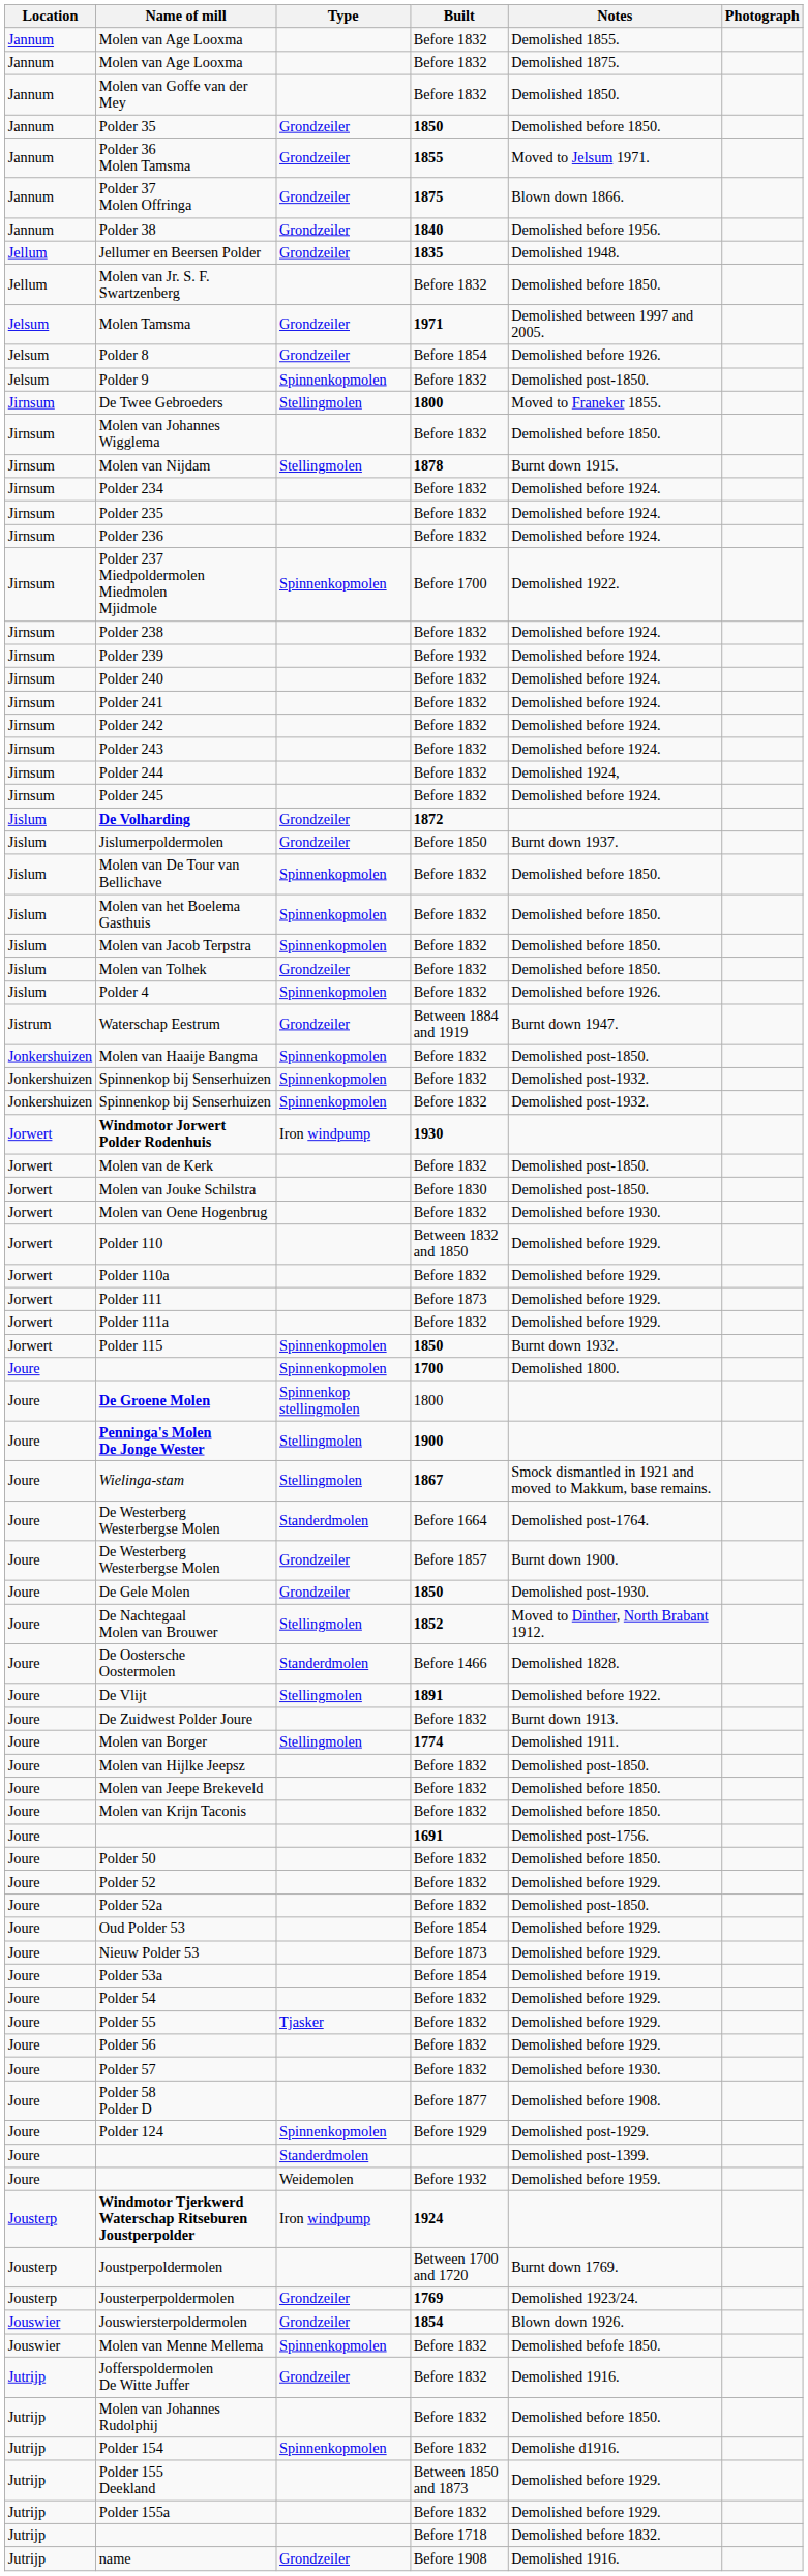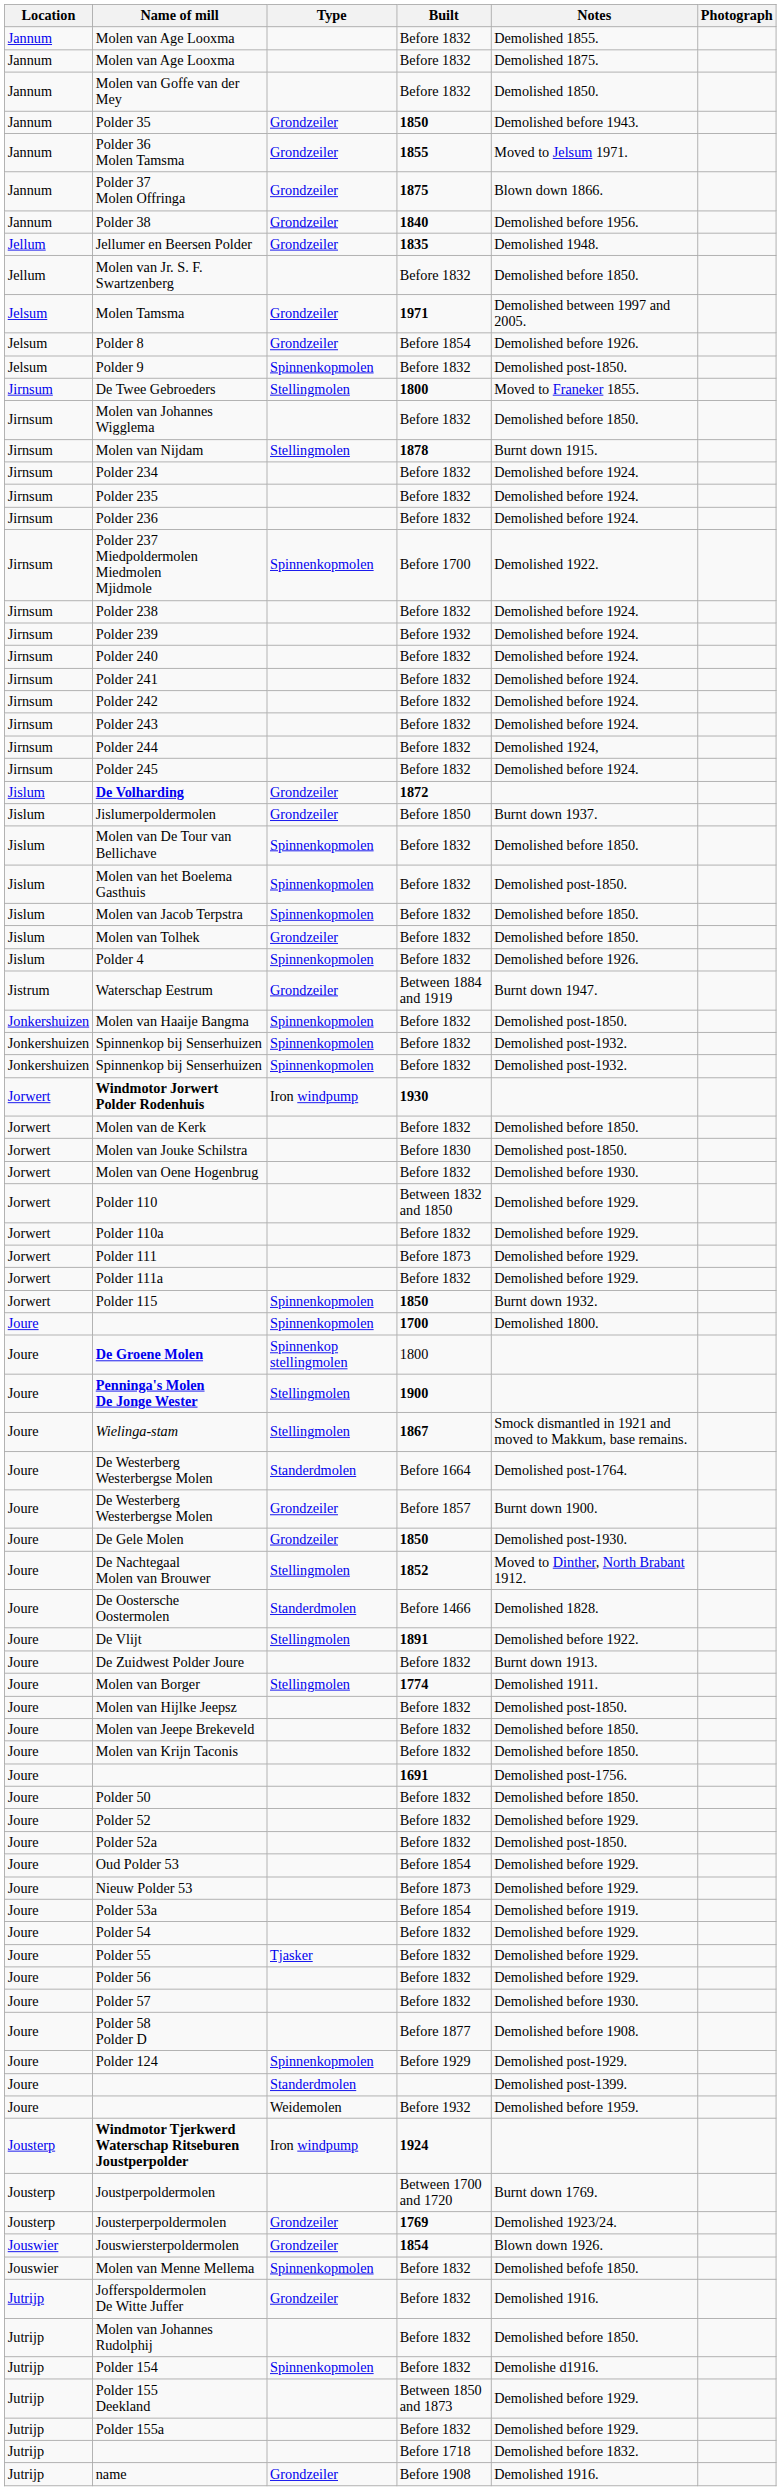Polder 35 | Notes: Demolished before 1850. -> Demolished before 1943.
Molen van het Boelema Gasthuis | Notes: Demolished before 1850. -> Demolished post-1850.
Molen van de Kerk | Notes: Demolished post-1850. -> Demolished before 1850.
